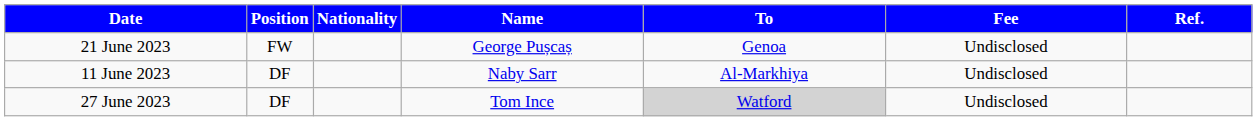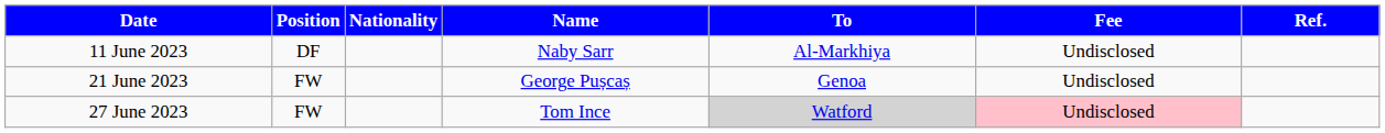rows swapped: 11 June 2023 <-> 21 June 2023
27 June 2023 | Position: DF -> FW
27 June 2023 | Fee: no background -> pink background
